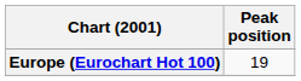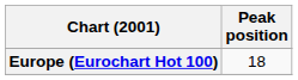Europe (Eurochart Hot 100) | Peak position: 19 -> 18
